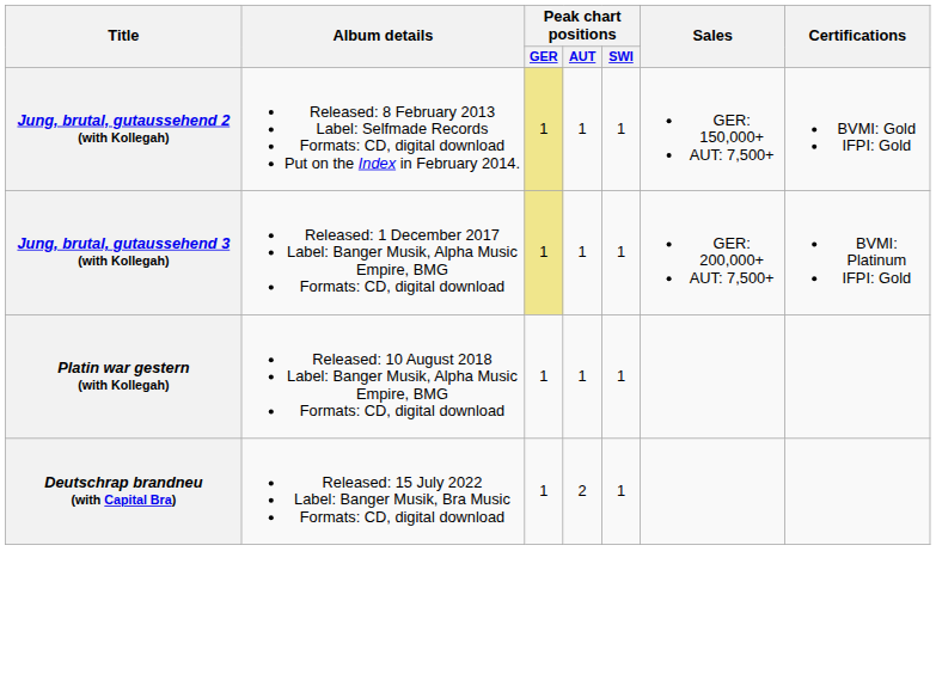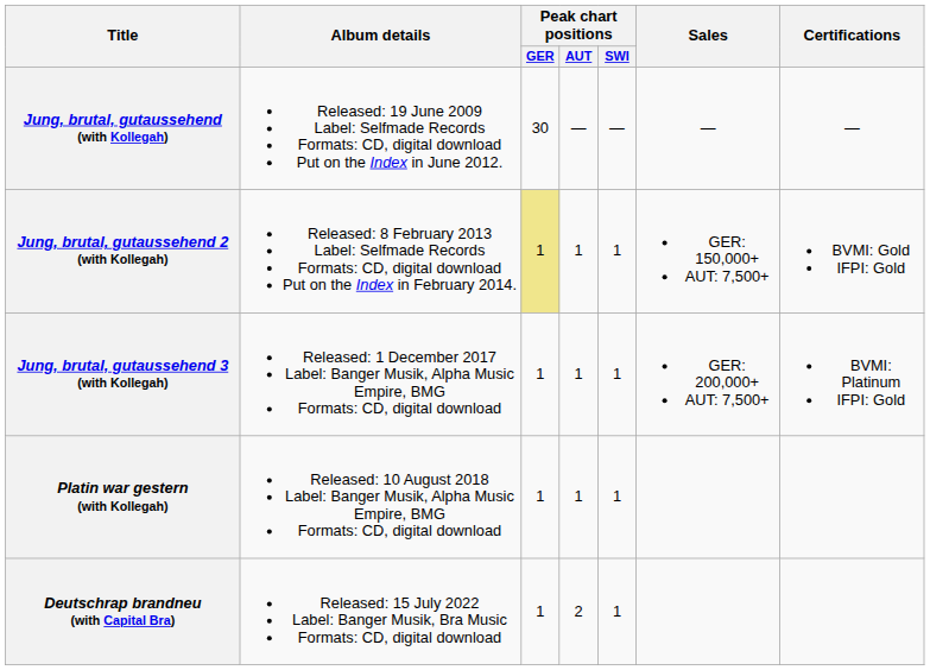+ row: Jung, brutal, gutaussehend (with Kollegah) | Released: 19 June 2009 Label: Selfmade Records Formats: CD, digital download Put on the Index in June 2012. | 30 | — | — | — | —
Jung, brutal, gutaussehend 3 (with Kollegah) | Peak chart positions / GER: khaki background -> no background
